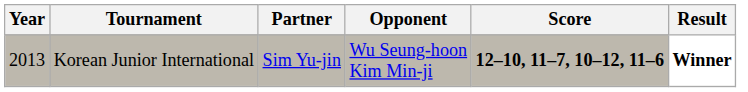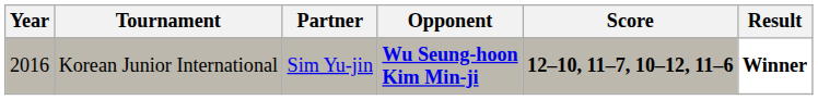Korean Junior International | Year: 2013 -> 2016
Korean Junior International | Opponent: normal -> bold
